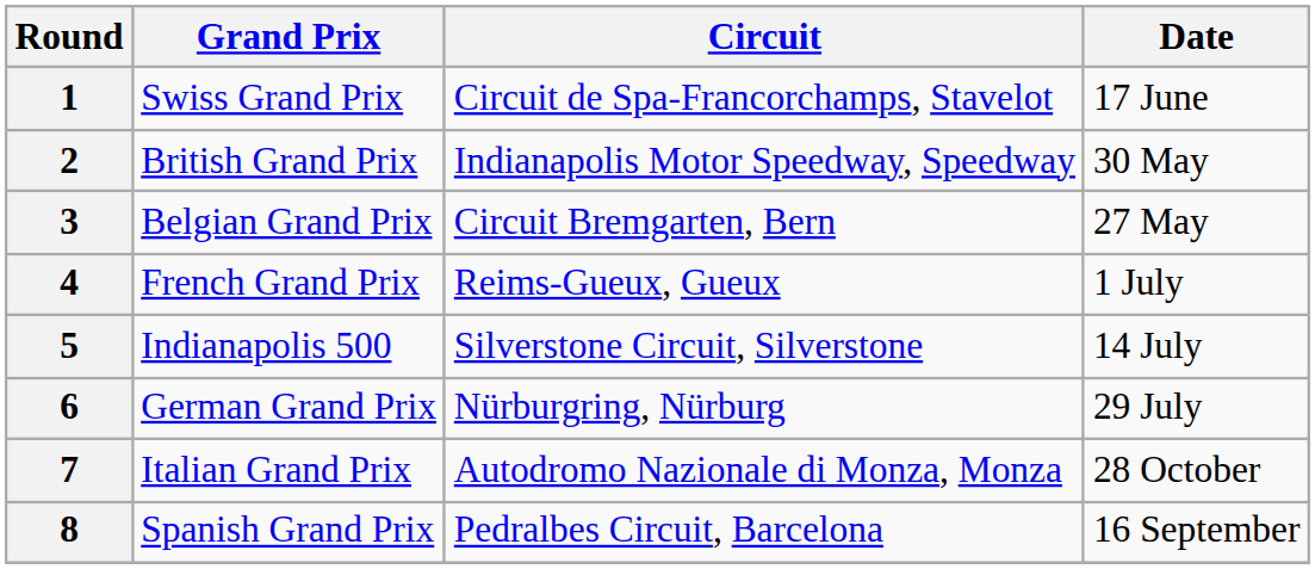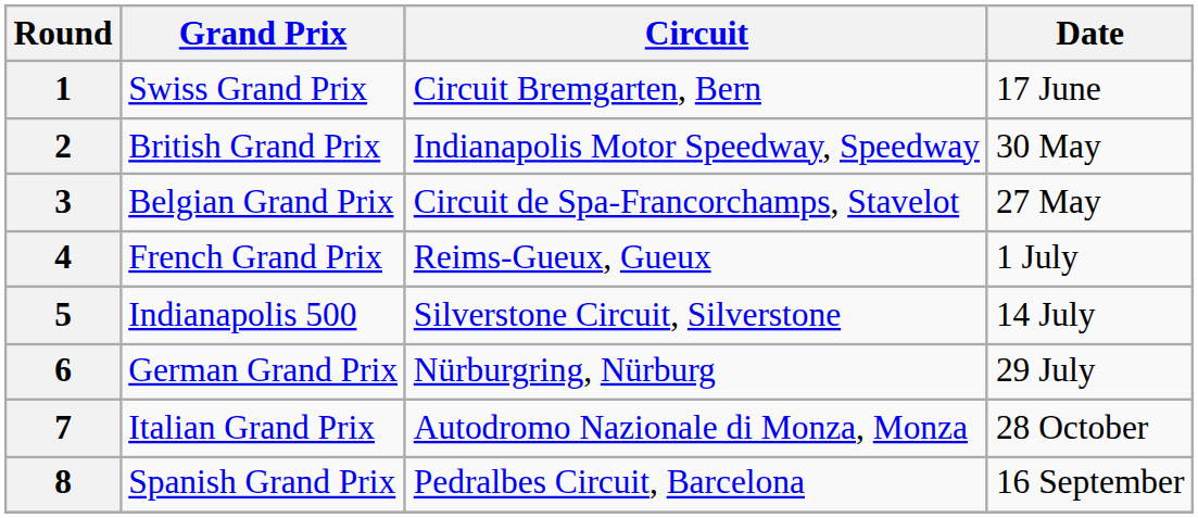1 | Circuit: Circuit de Spa-Francorchamps, Stavelot -> Circuit Bremgarten, Bern
3 | Circuit: Circuit Bremgarten, Bern -> Circuit de Spa-Francorchamps, Stavelot
